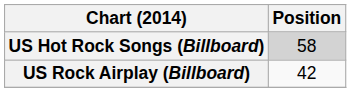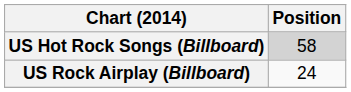US Rock Airplay (Billboard) | Position: 42 -> 24
